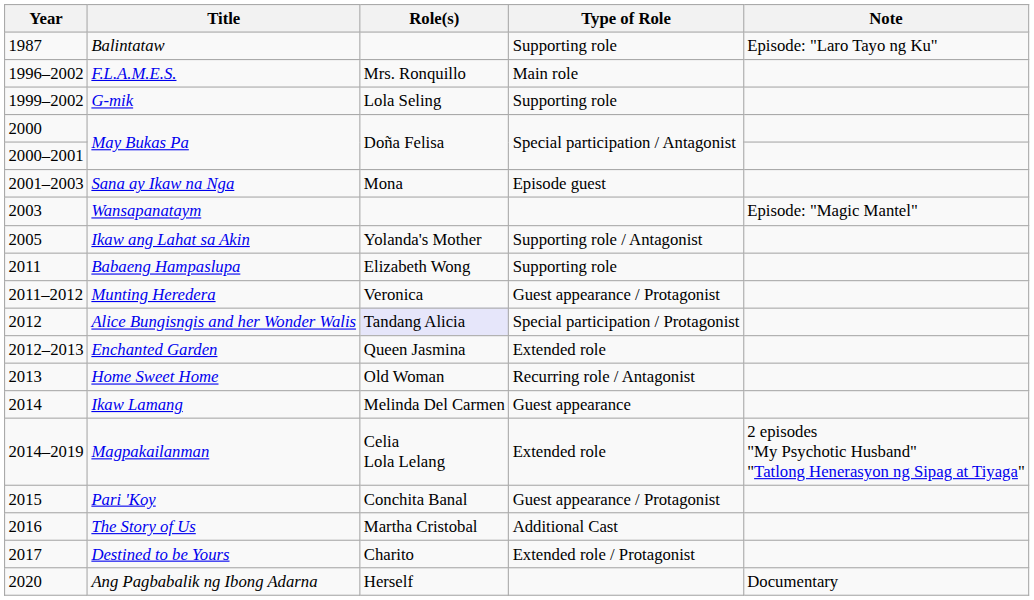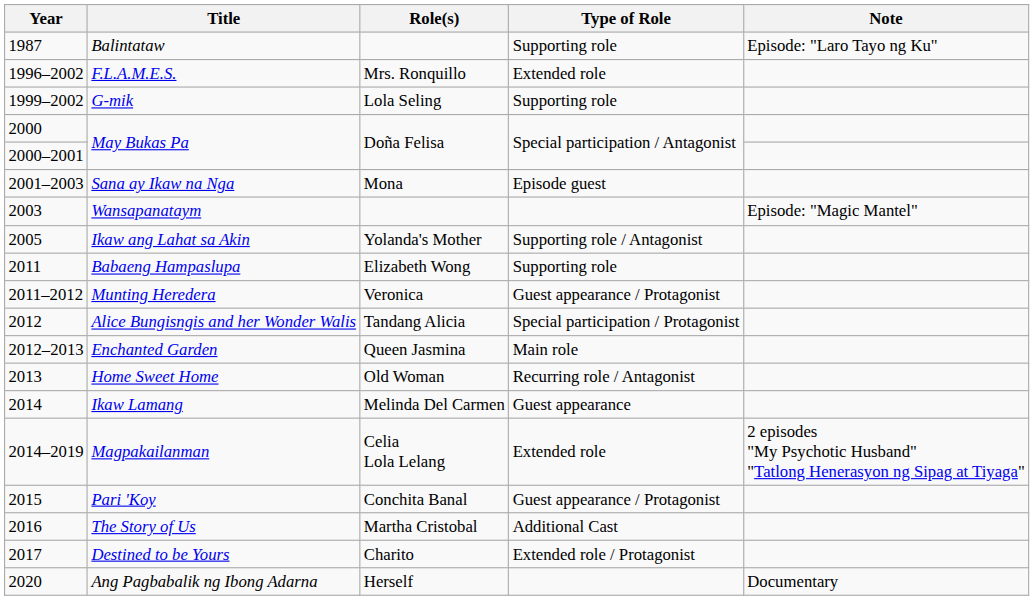F.L.A.M.E.S. | Type of Role: Main role -> Extended role
Alice Bungisngis and her Wonder Walis | Role(s): lavender background -> no background
Enchanted Garden | Type of Role: Extended role -> Main role
